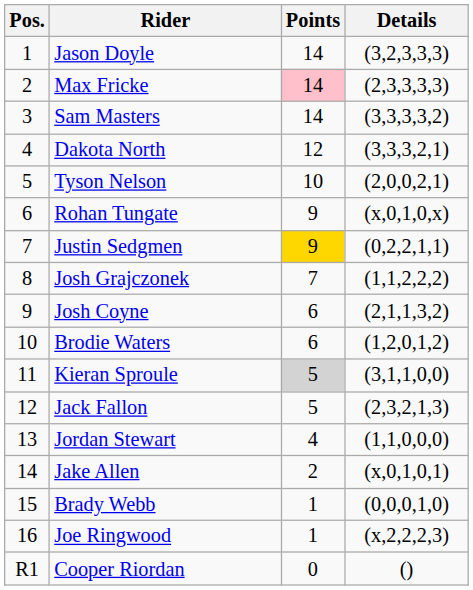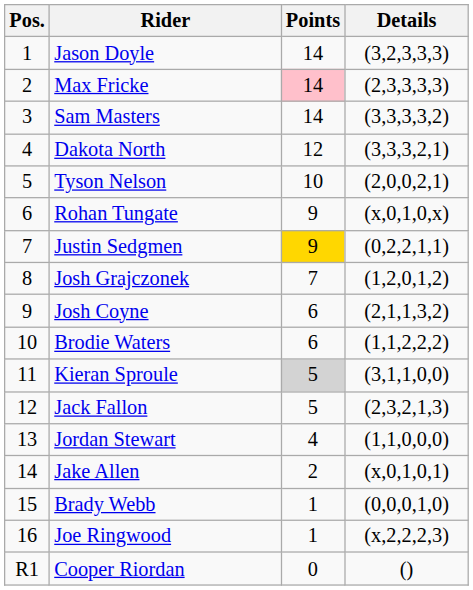Josh Grajczonek | Details: (1,1,2,2,2) -> (1,2,0,1,2)
Brodie Waters | Details: (1,2,0,1,2) -> (1,1,2,2,2)
